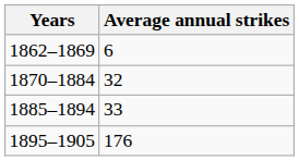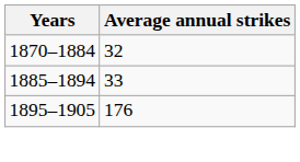- row: 1862–1869 | 6
